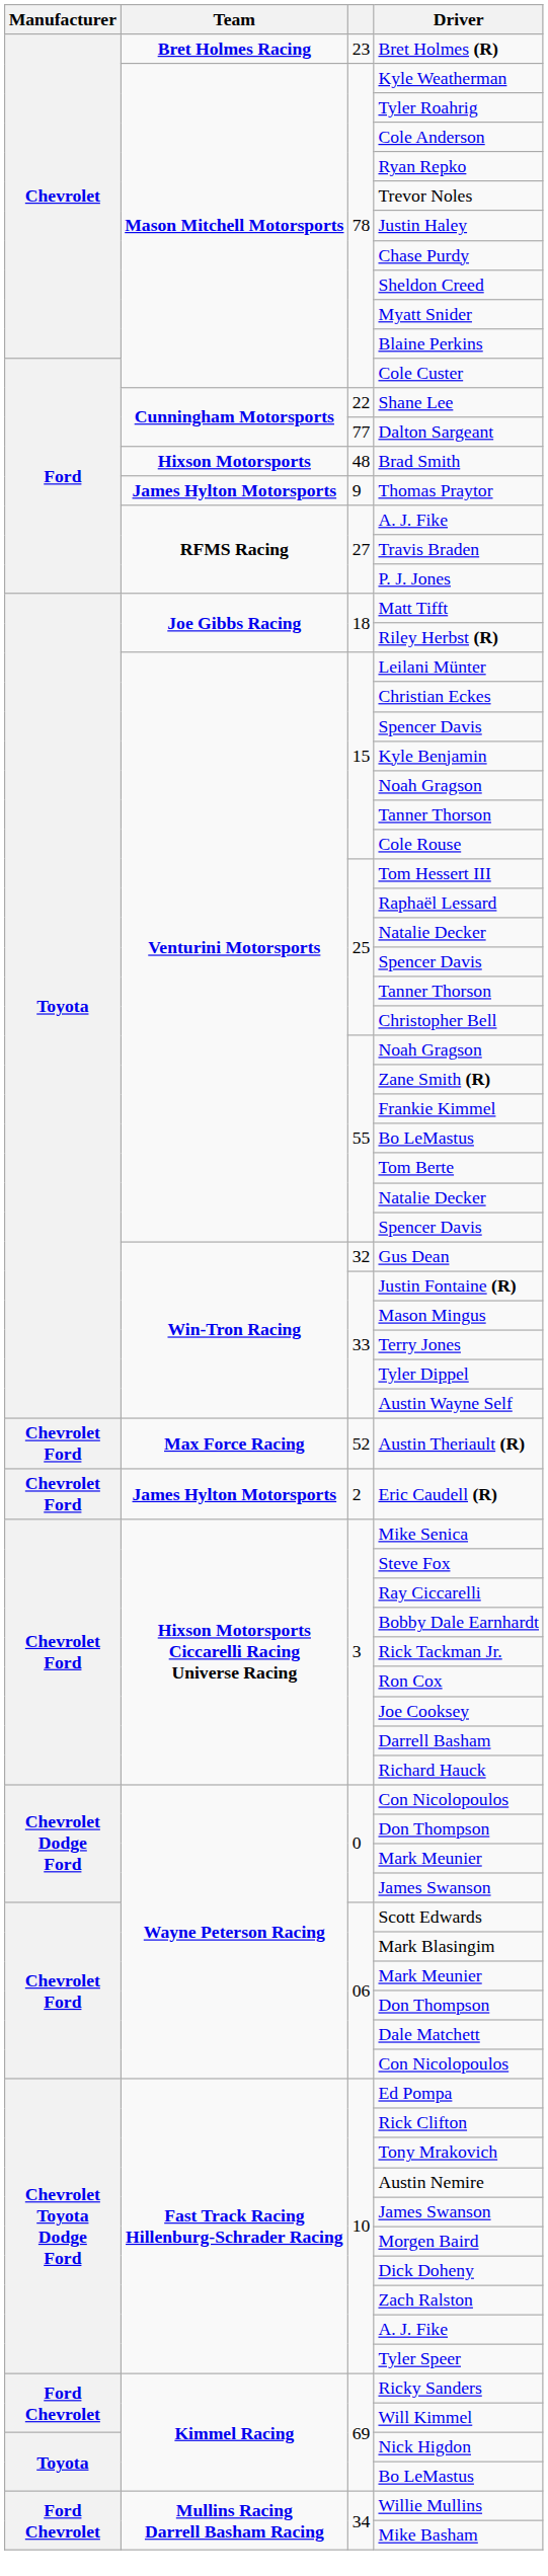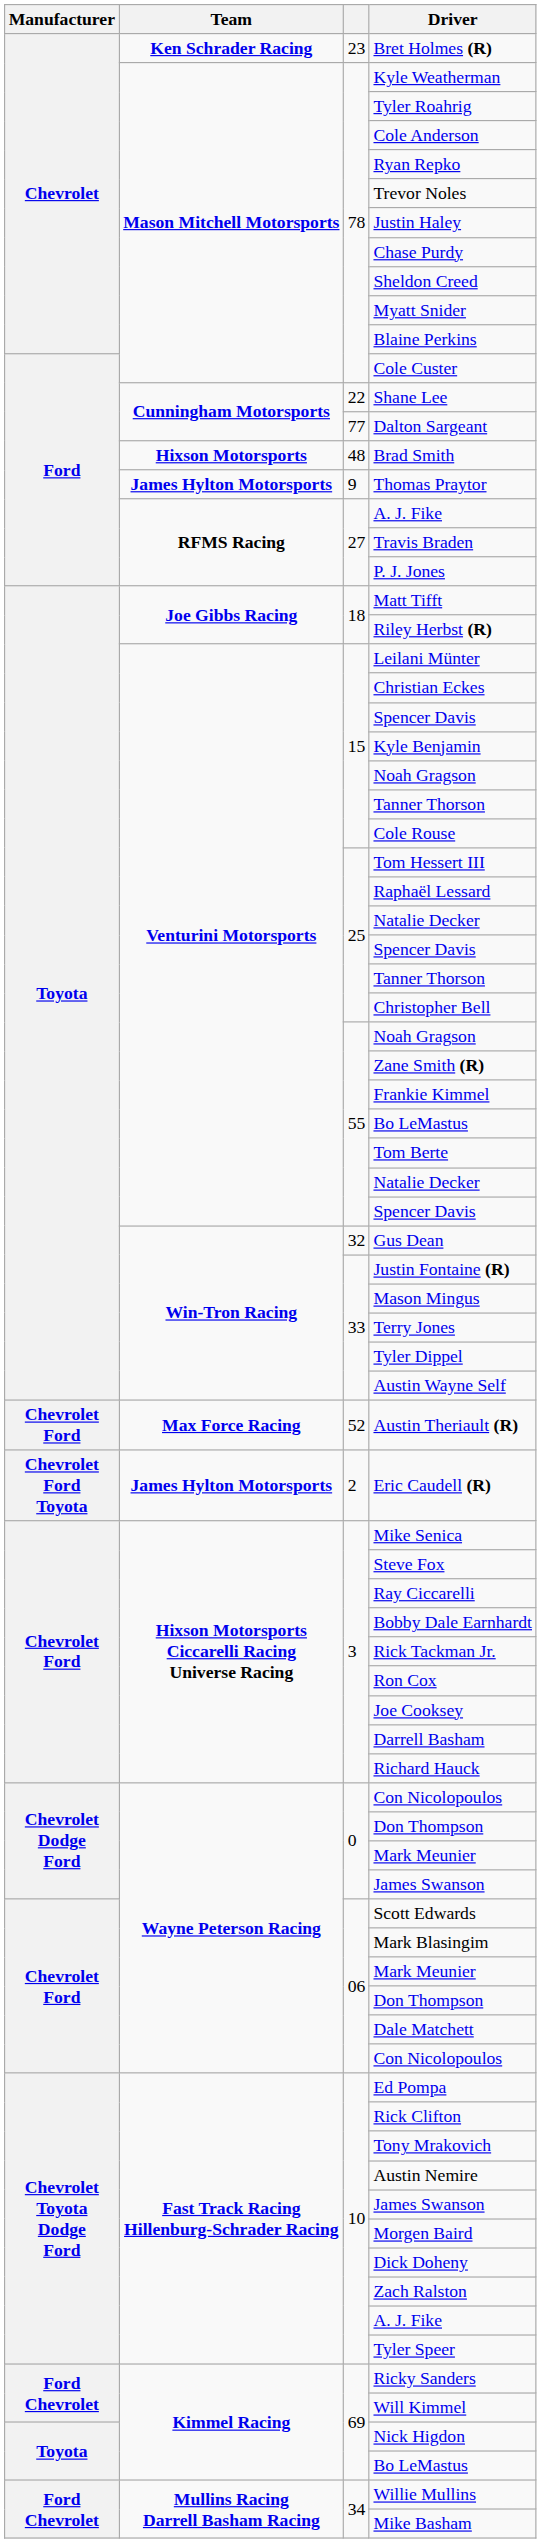Bret Holmes (R) | Team: Bret Holmes Racing -> Ken Schrader Racing
Eric Caudell (R) | Manufacturer: Chevrolet Ford -> Chevrolet Ford Toyota
